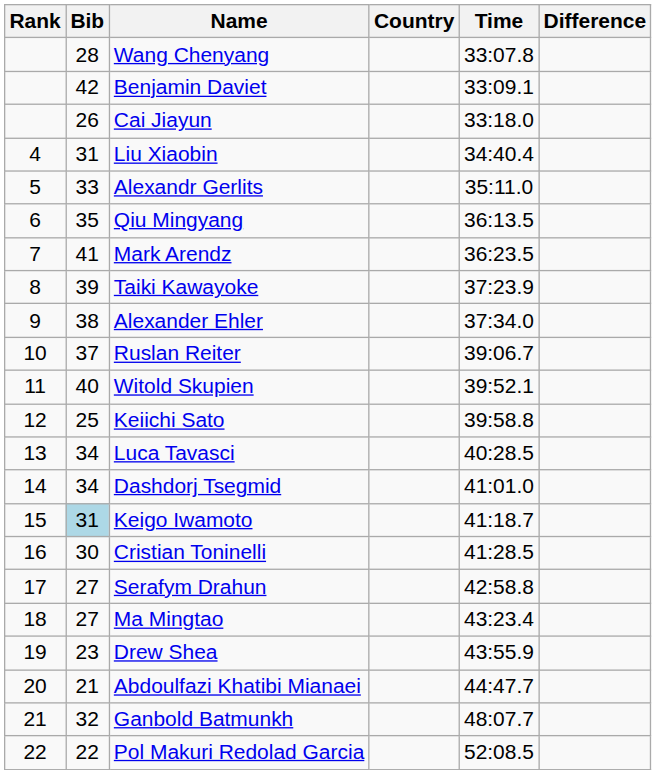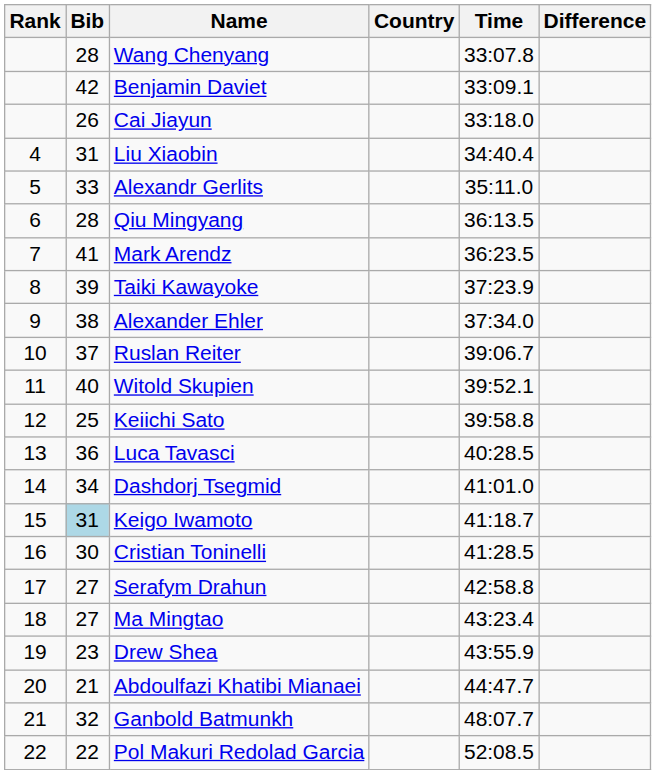Qiu Mingyang | Bib: 35 -> 28
Luca Tavasci | Bib: 34 -> 36
